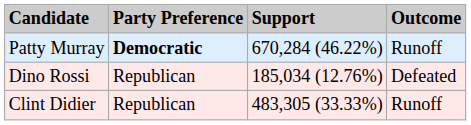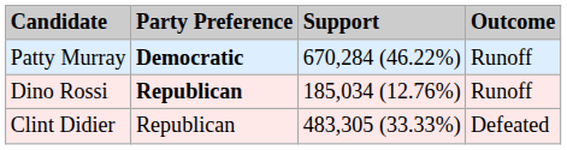Dino Rossi | Party Preference: normal -> bold
Dino Rossi | Outcome: Defeated -> Runoff
Clint Didier | Outcome: Runoff -> Defeated
